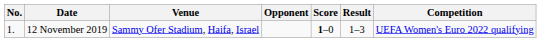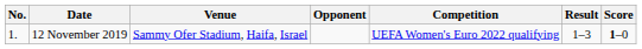columns swapped: Score <-> Competition
